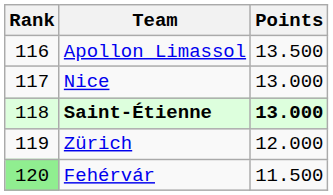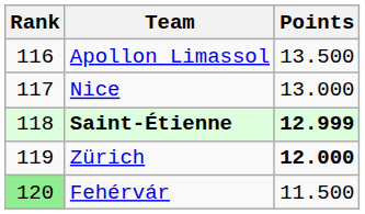Saint-Étienne | Points: 13.000 -> 12.999
Zürich | Points: normal -> bold
